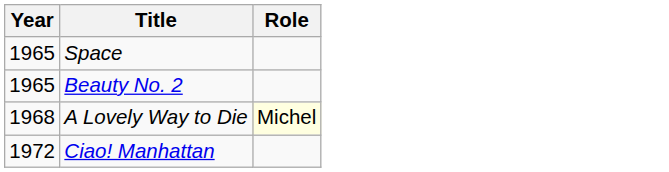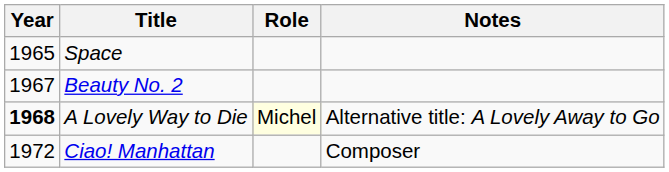+ column: Notes | Alternative title: A Lovely Away to Go | Composer
Beauty No. 2 | Year: 1965 -> 1967
A Lovely Way to Die | Year: normal -> bold
